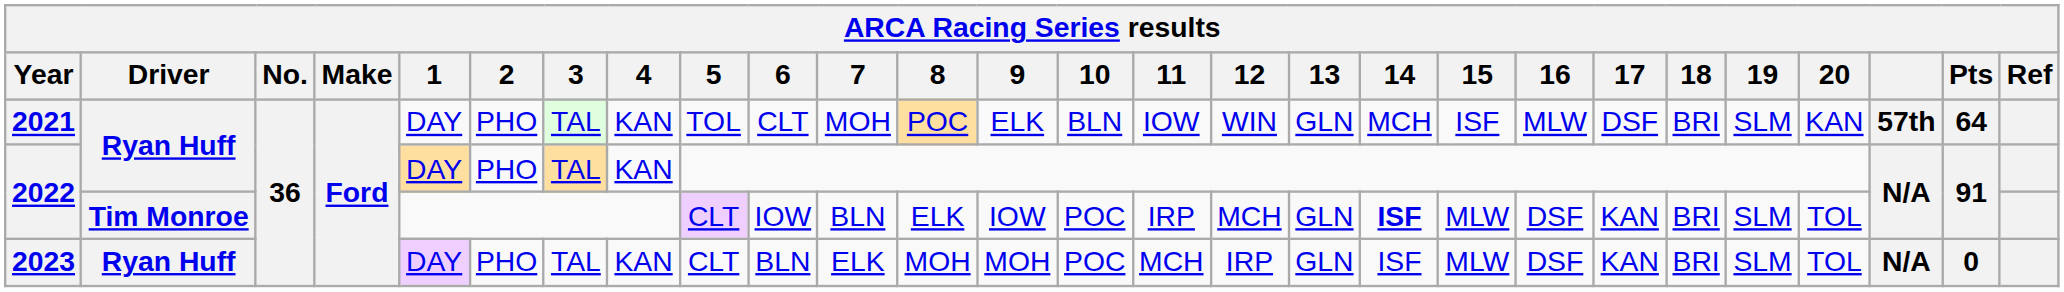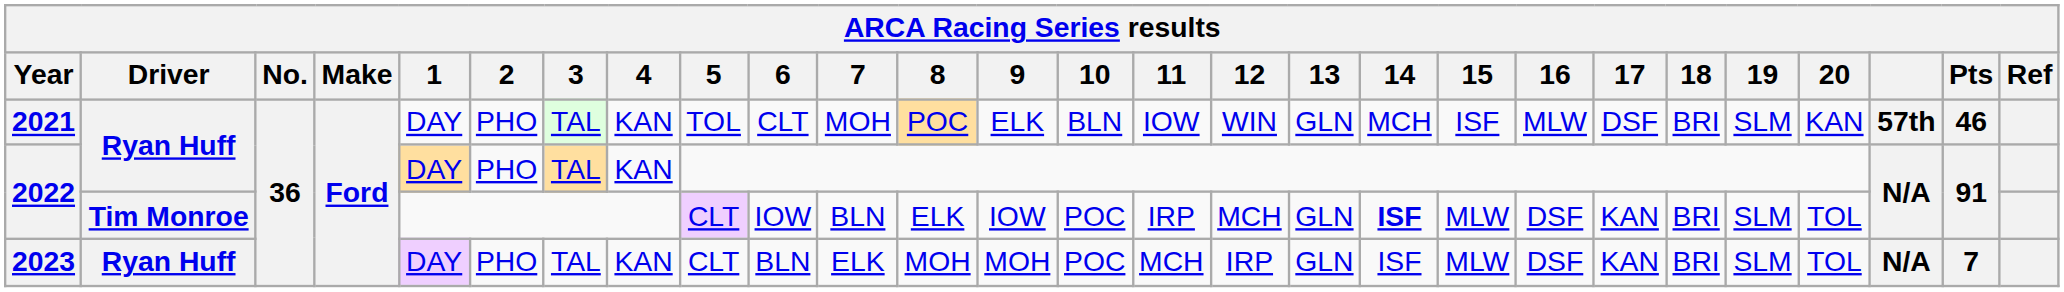2021 | Pts: 64 -> 46
2023 | Pts: 0 -> 7
